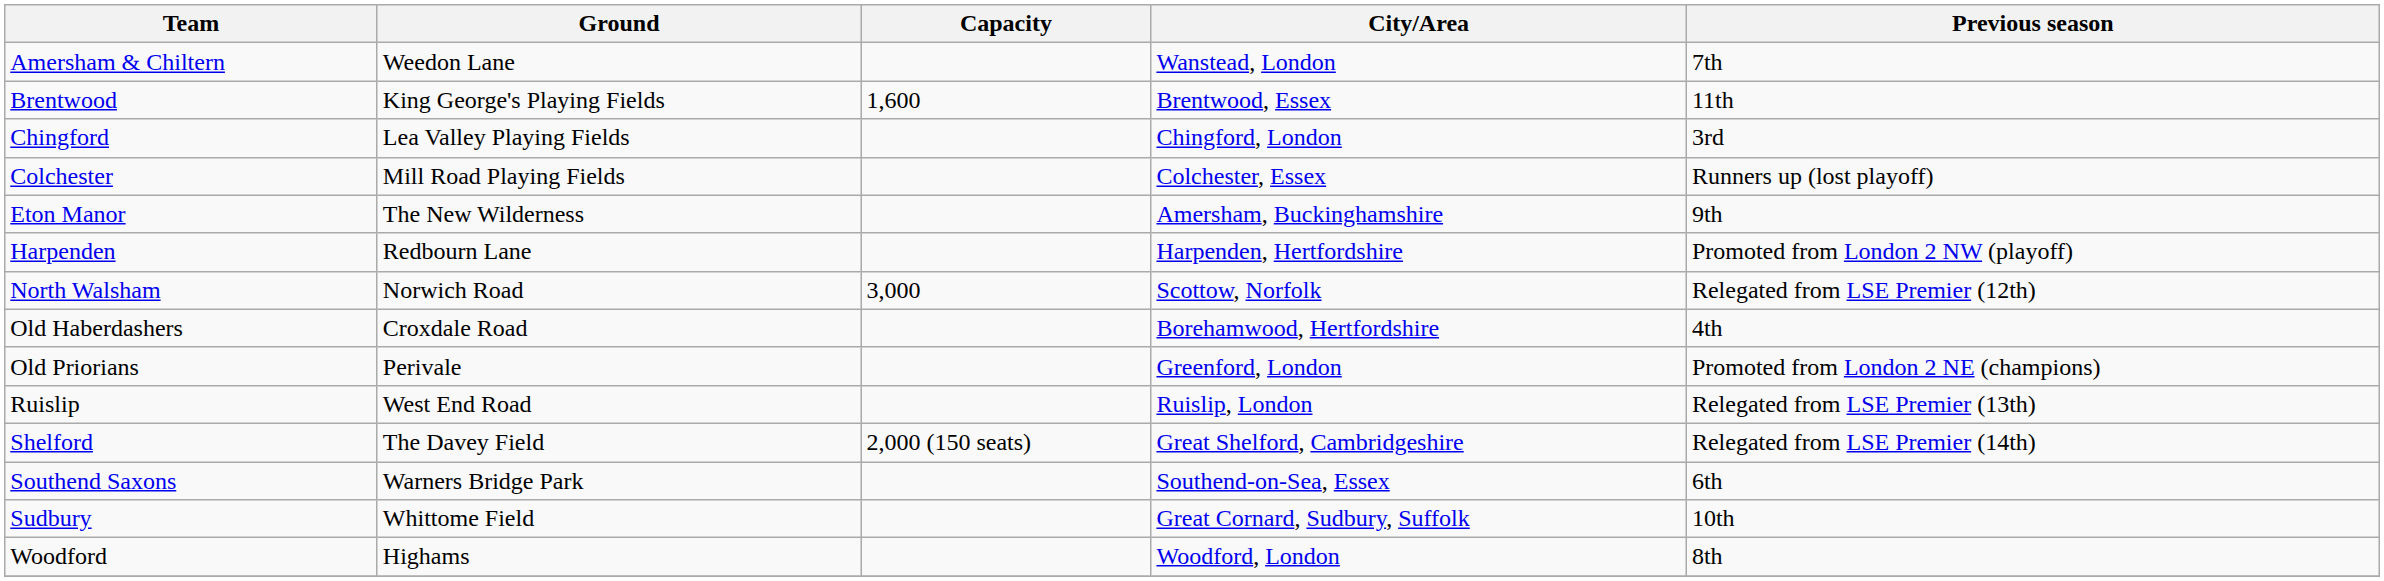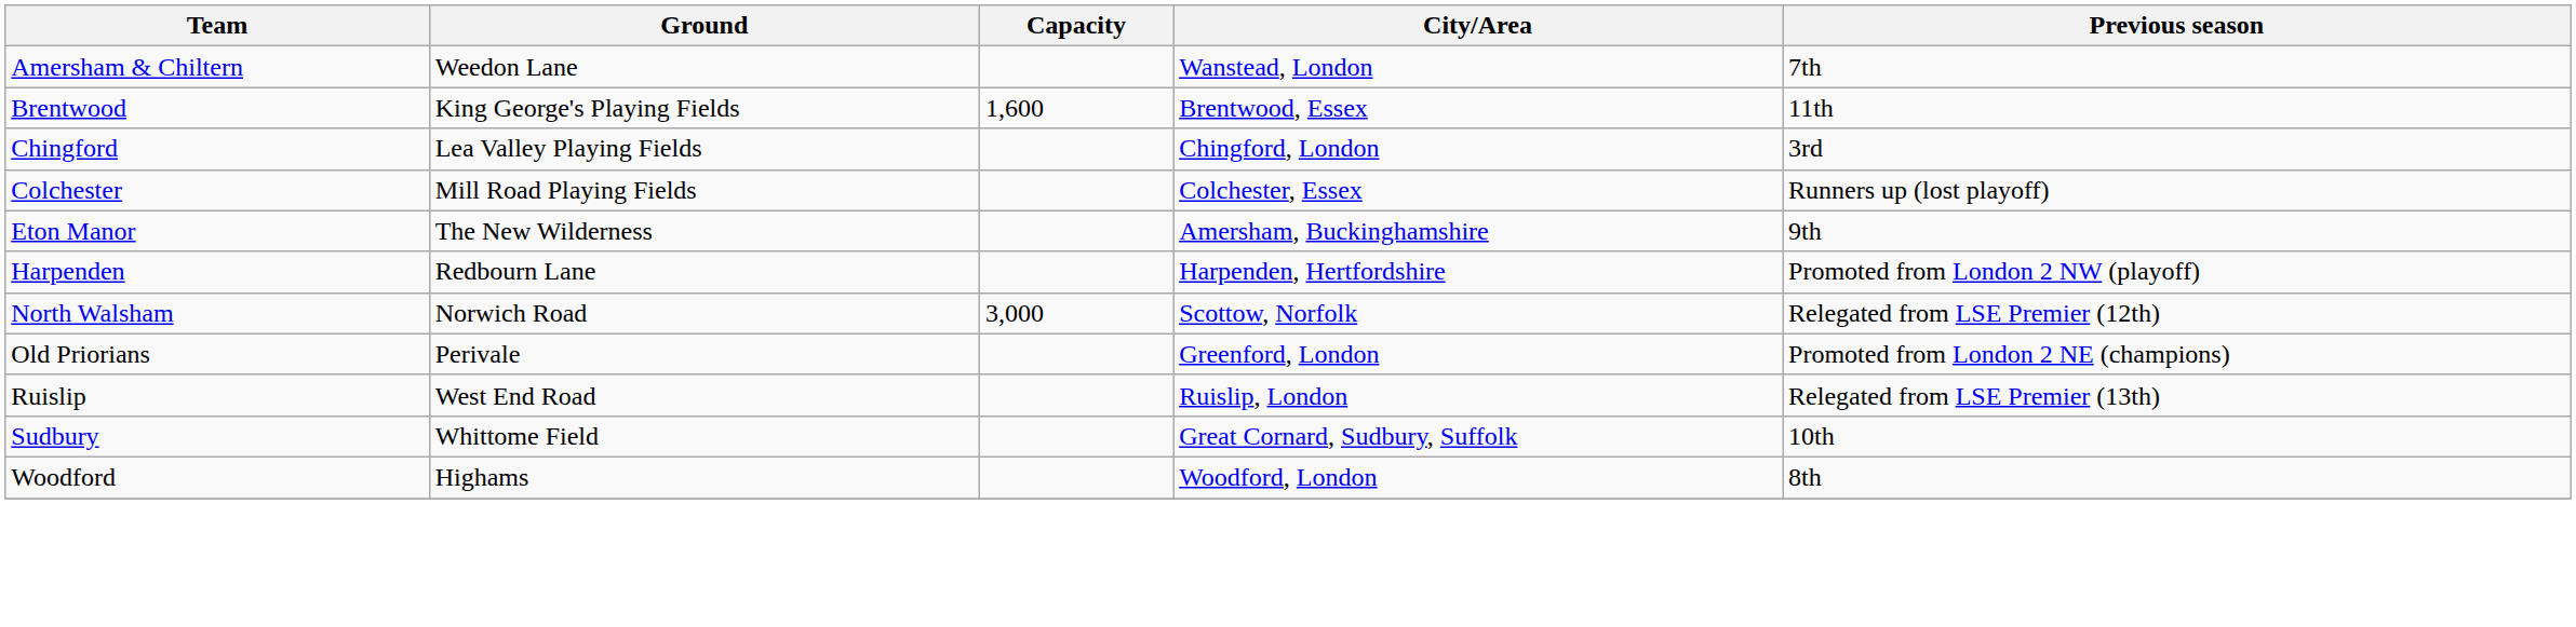- row: Old Haberdashers | Croxdale Road | Borehamwood, Hertfordshire | 4th
- row: Shelford | The Davey Field | 2,000 (150 seats) | Great Shelford, Cambridgeshire | Relegated from LSE Premier (14th)
- row: Southend Saxons | Warners Bridge Park | Southend-on-Sea, Essex | 6th
